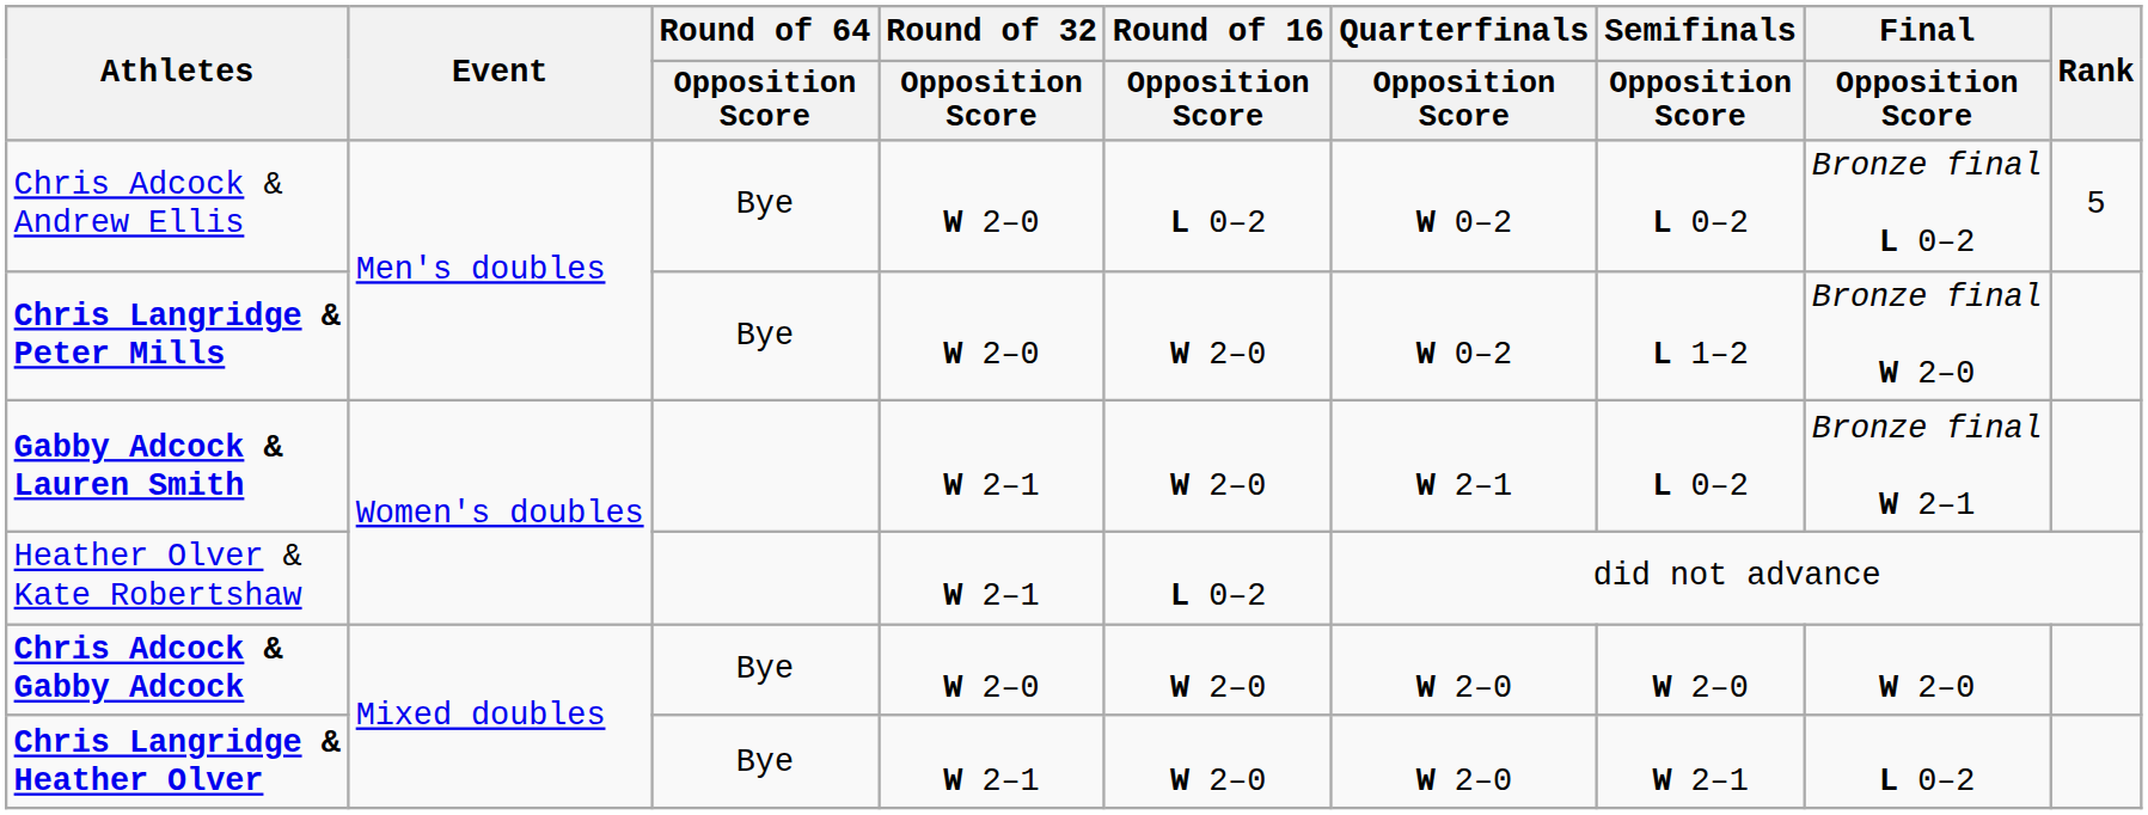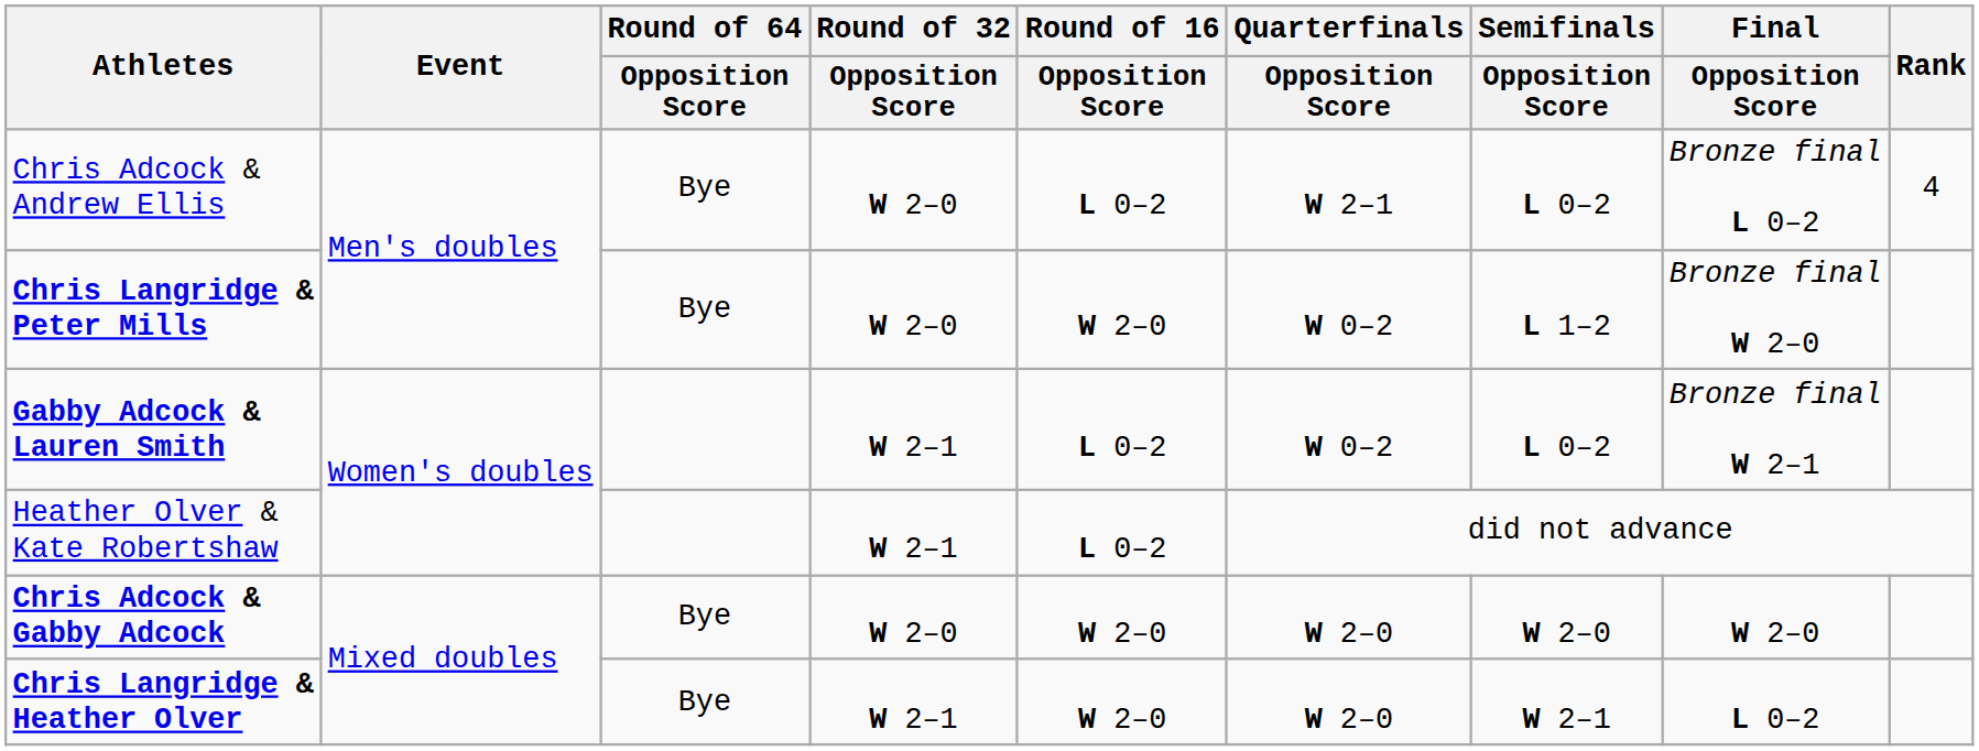Chris Adcock & Andrew Ellis | Quarterfinals / Opposition Score: W 0–2 -> W 2–1
Chris Adcock & Andrew Ellis | Rank: 5 -> 4
Gabby Adcock & Lauren Smith | Round of 16 / Opposition Score: W 2–0 -> L 0–2
Gabby Adcock & Lauren Smith | Quarterfinals / Opposition Score: W 2–1 -> W 0–2
